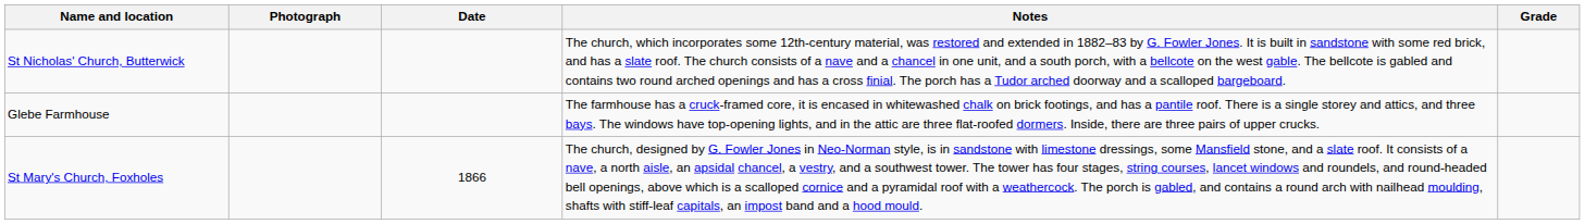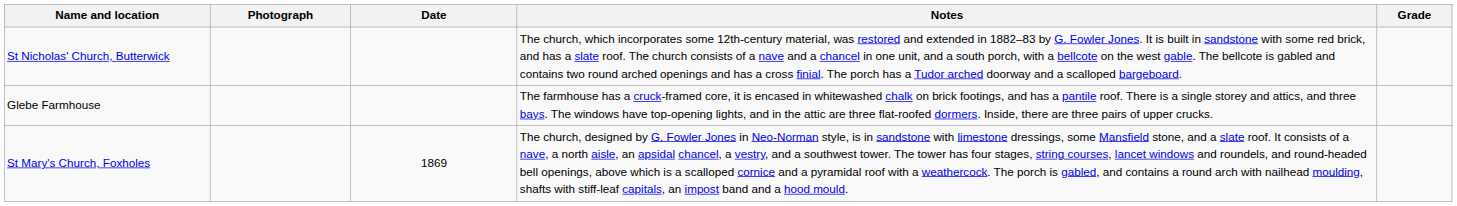St Mary's Church, Foxholes | Date: 1866 -> 1869
